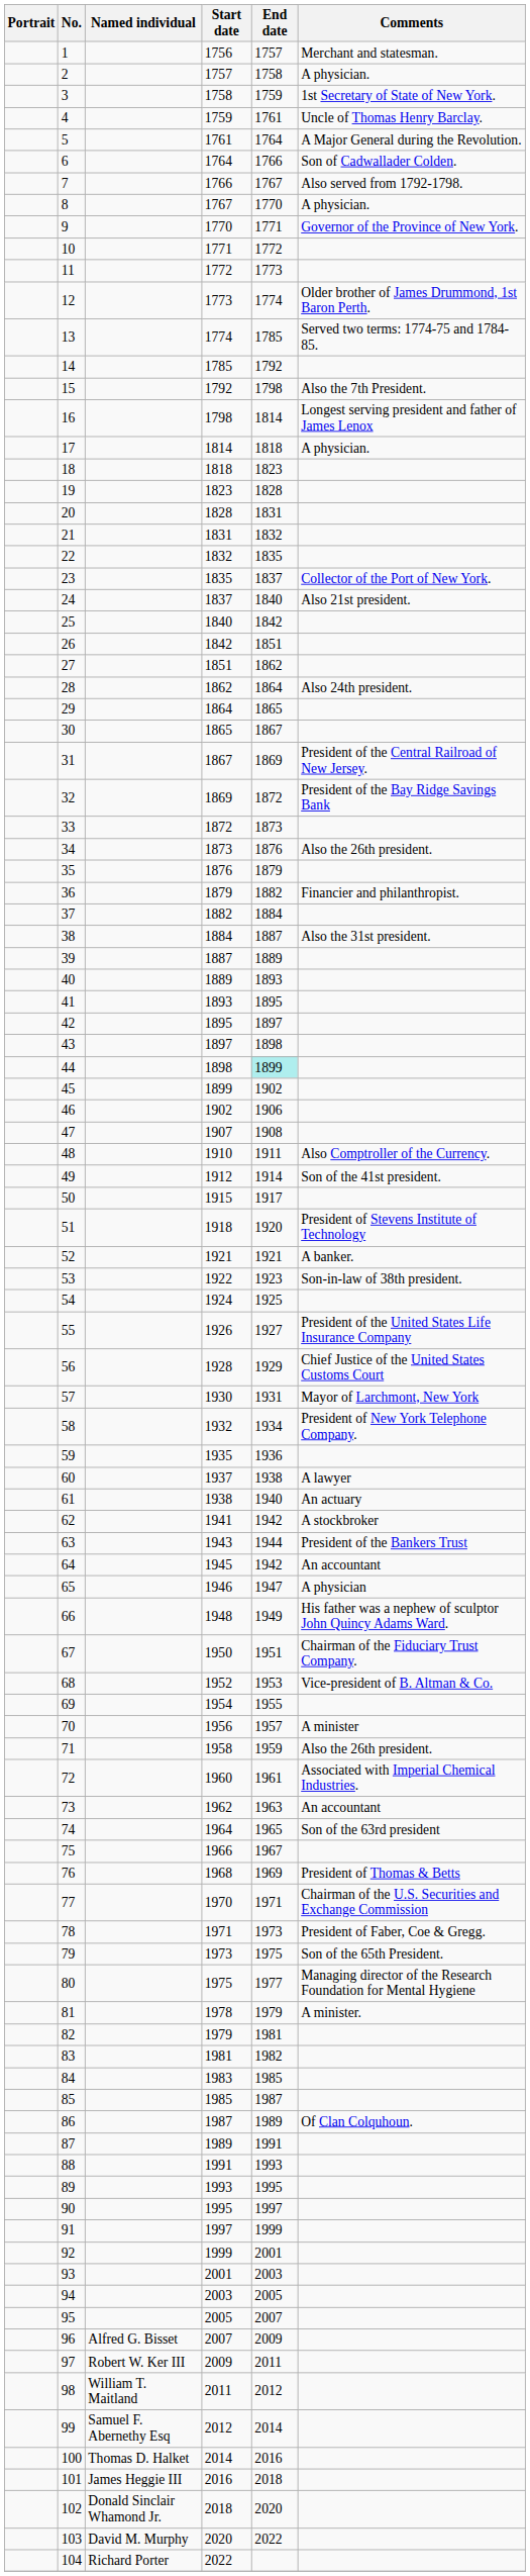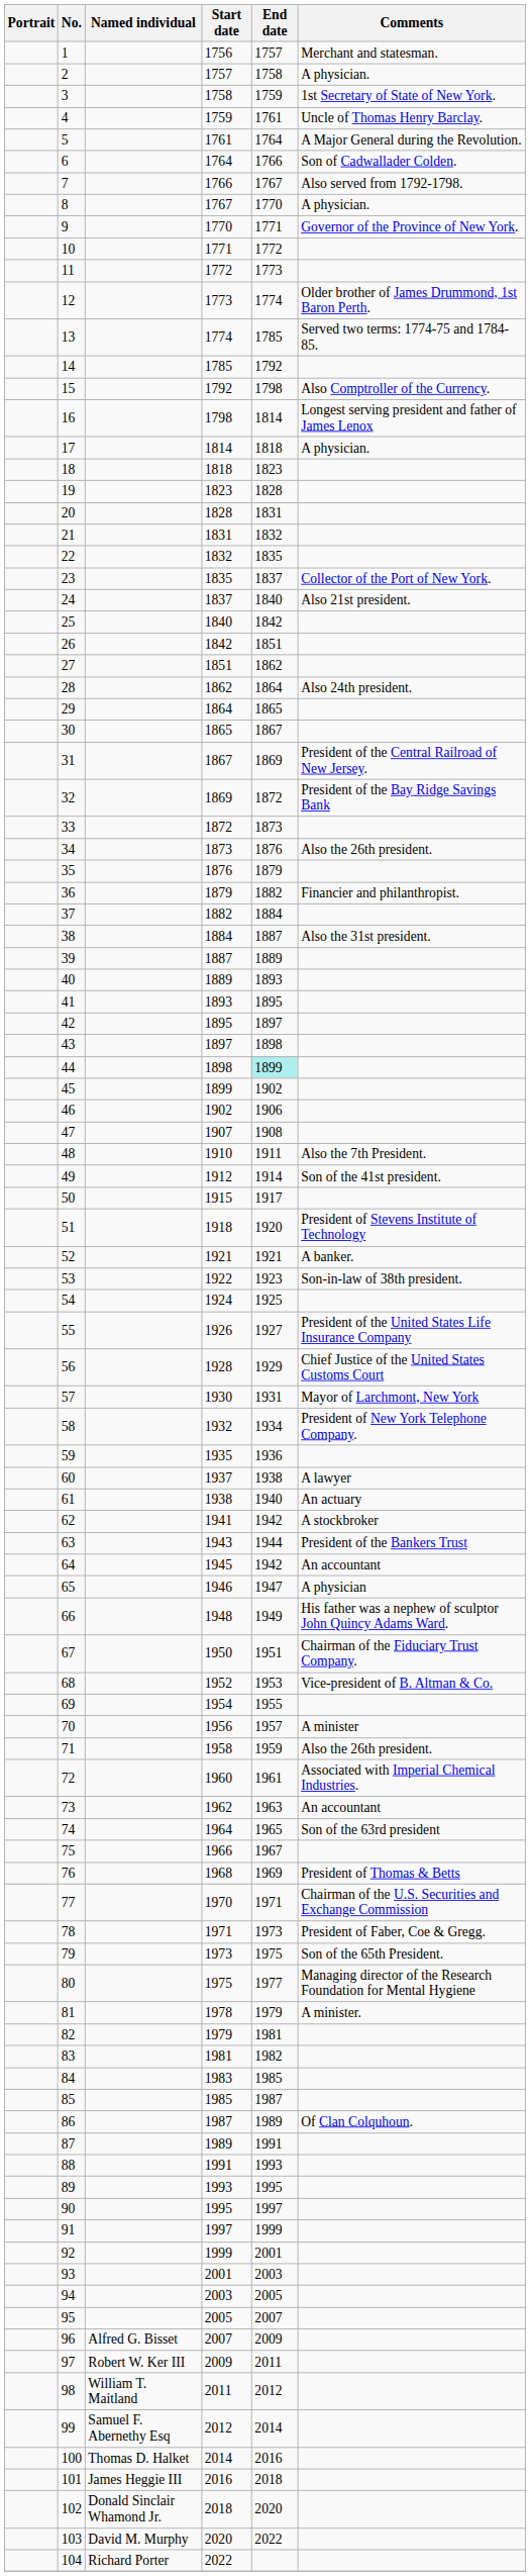15 | Comments: Also the 7th President. -> Also Comptroller of the Currency.
48 | Comments: Also Comptroller of the Currency. -> Also the 7th President.
